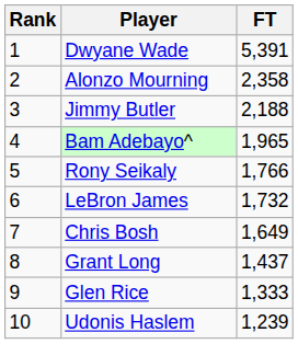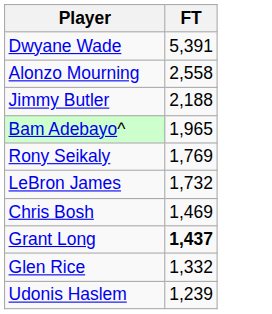- column: Rank | 1 | 2 | 3 | 4 | 5 | 6 | 7 | 8 | 9 | 10
Alonzo Mourning | FT: 2,358 -> 2,558
Rony Seikaly | FT: 1,766 -> 1,769
Chris Bosh | FT: 1,649 -> 1,469
Grant Long | FT: normal -> bold
Glen Rice | FT: 1,333 -> 1,332
